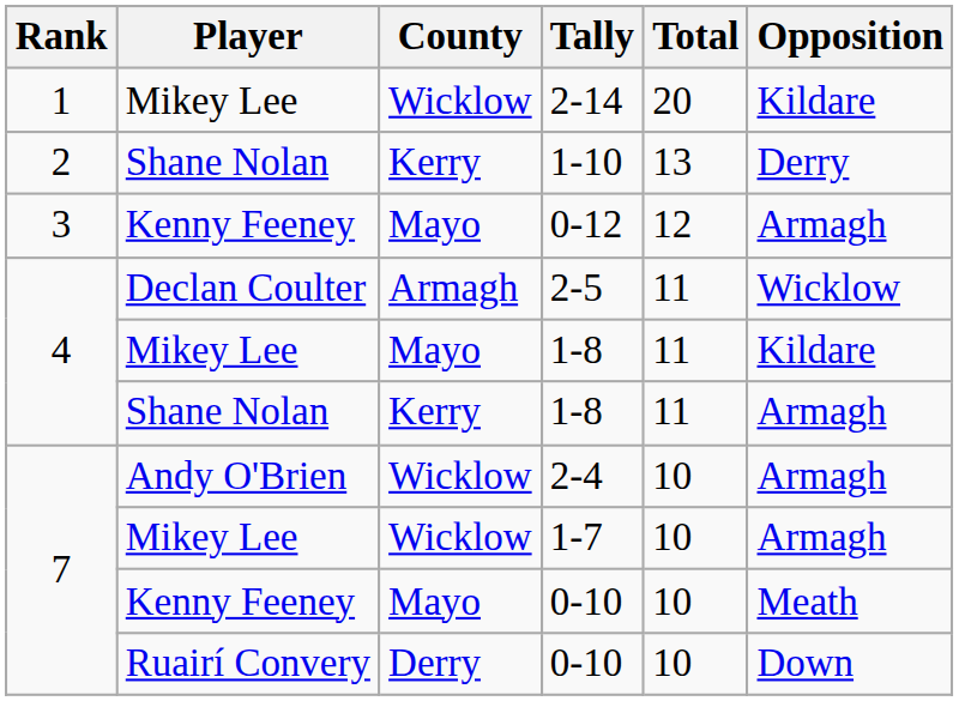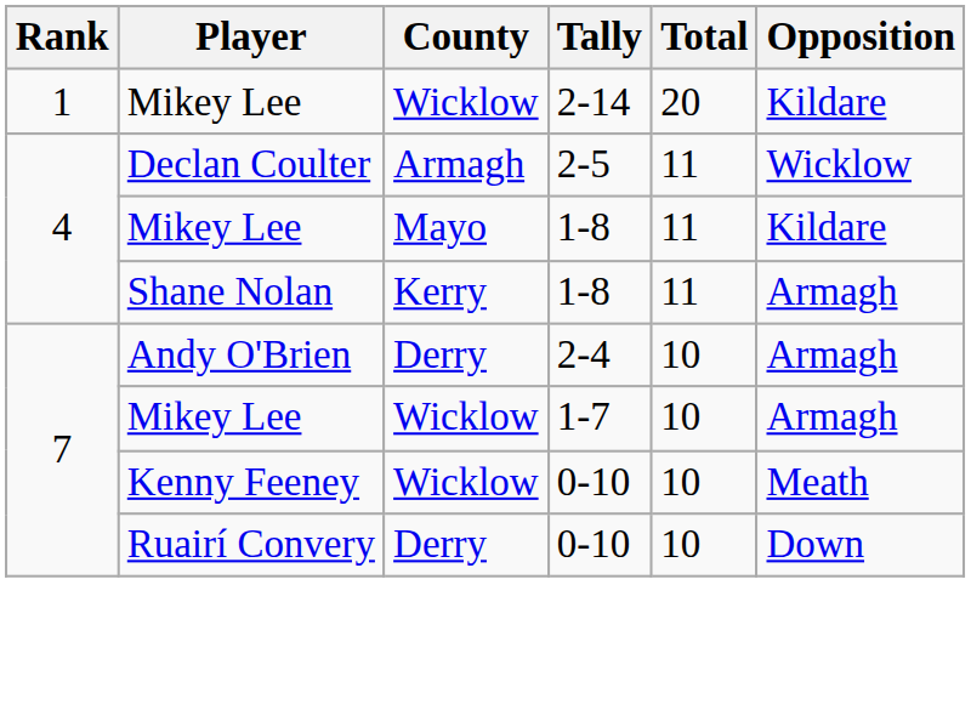- row: 2 | Shane Nolan | Kerry | 1-10 | 13 | Derry
- row: 3 | Kenny Feeney | Mayo | 0-12 | 12 | Armagh
2-4 | County: Wicklow -> Derry
Kenny Feeney / 0-10 | County: Mayo -> Wicklow
